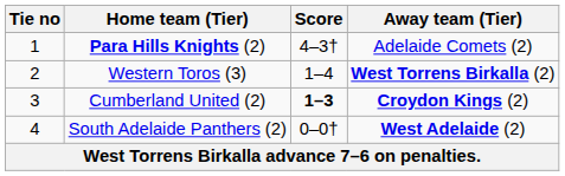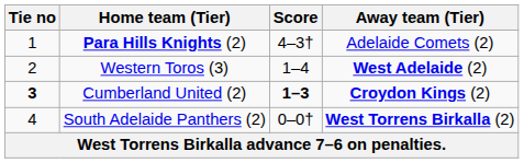Western Toros (3) | Away team (Tier): West Torrens Birkalla (2) -> West Adelaide (2)
Cumberland United (2) | Tie no: normal -> bold
South Adelaide Panthers (2) | Away team (Tier): West Adelaide (2) -> West Torrens Birkalla (2)
